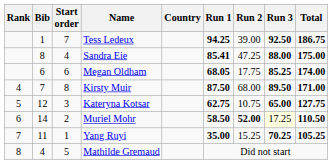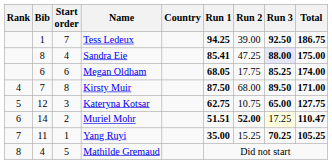Sandra Eie | Run 3: no background -> lavender background
Muriel Mohr | Run 1: 58.50 -> 51.51
Muriel Mohr | Total: 110.50 -> 110.47
